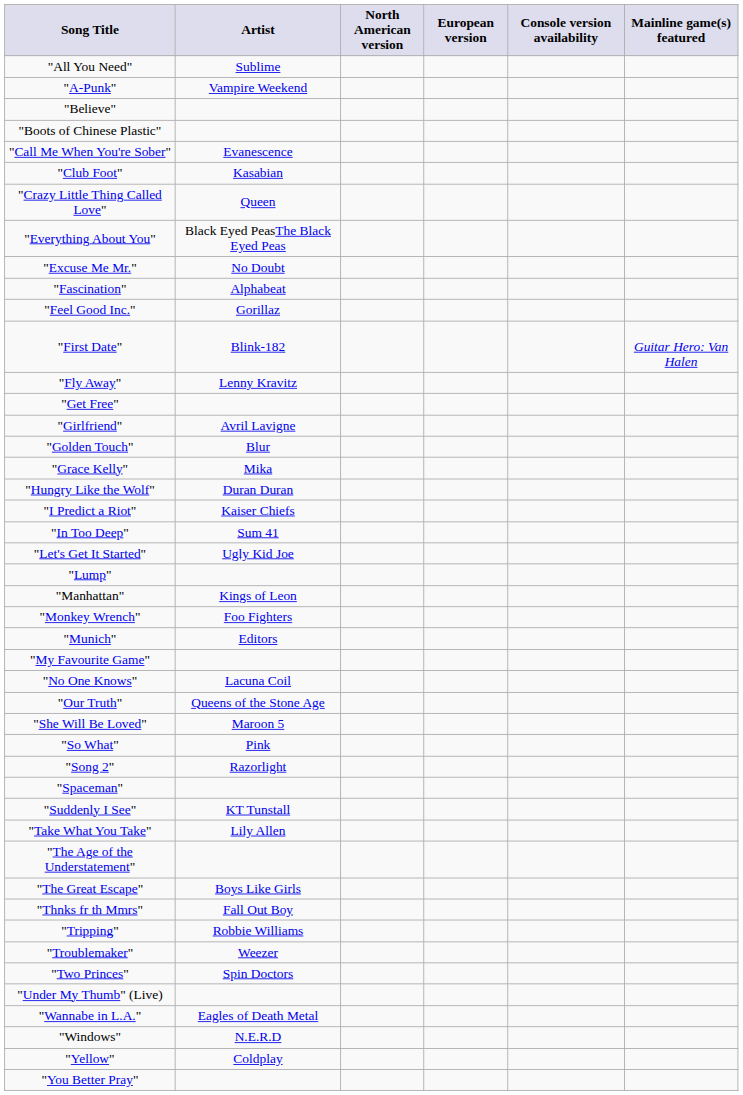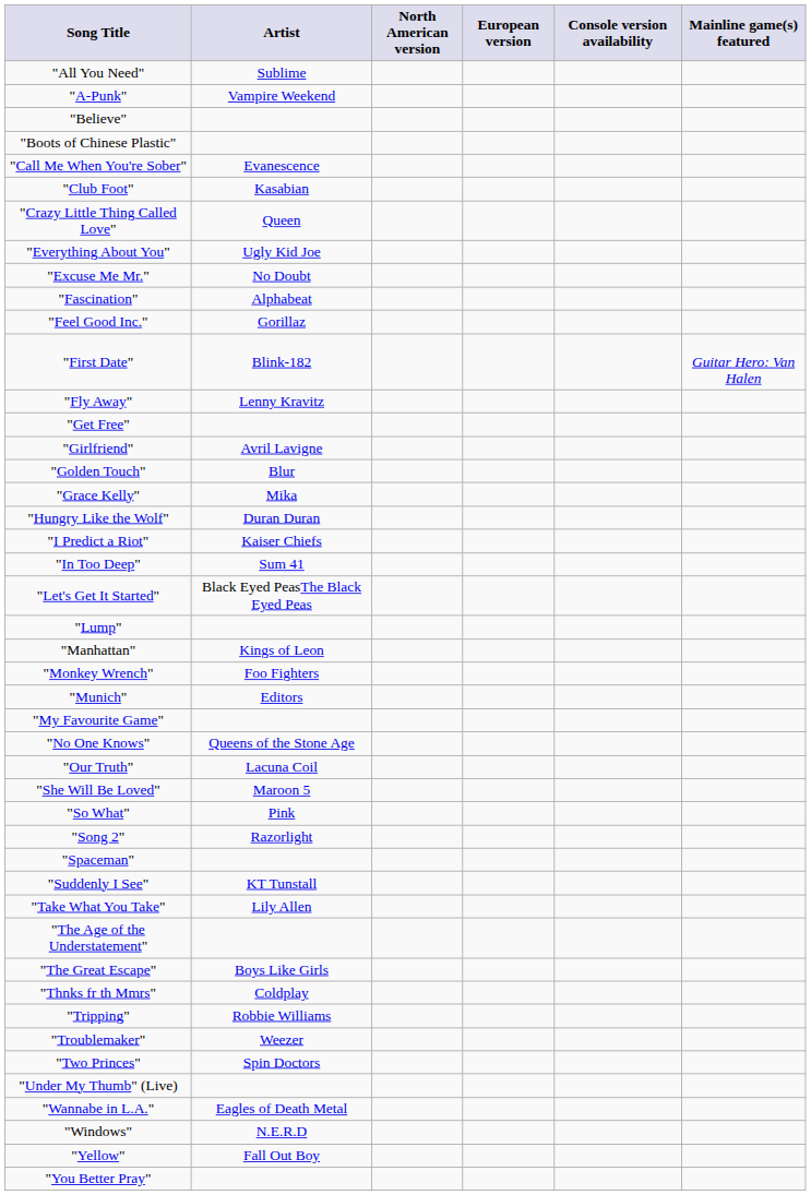"Everything About You" | Artist: Black Eyed PeasThe Black Eyed Peas -> Ugly Kid Joe
"Let's Get It Started" | Artist: Ugly Kid Joe -> Black Eyed PeasThe Black Eyed Peas
"No One Knows" | Artist: Lacuna Coil -> Queens of the Stone Age
"Our Truth" | Artist: Queens of the Stone Age -> Lacuna Coil
"Thnks fr th Mmrs" | Artist: Fall Out Boy -> Coldplay
"Yellow" | Artist: Coldplay -> Fall Out Boy
